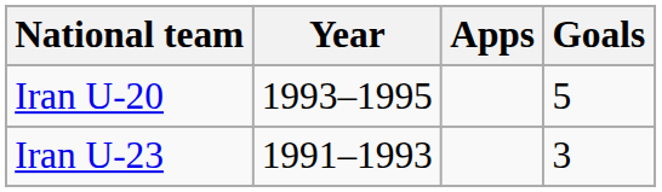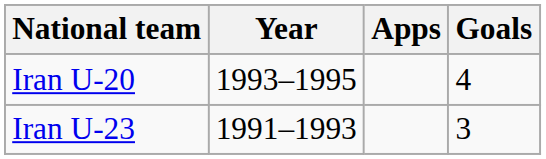Iran U-20 | Goals: 5 -> 4
